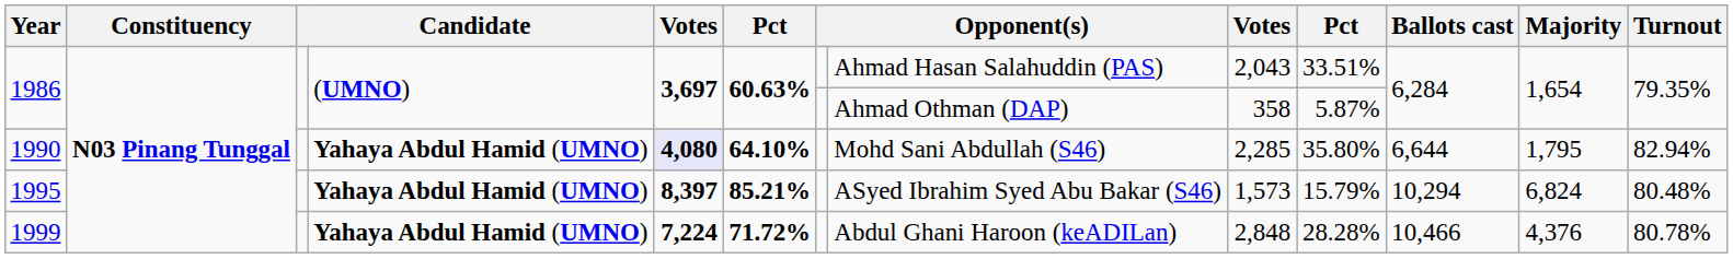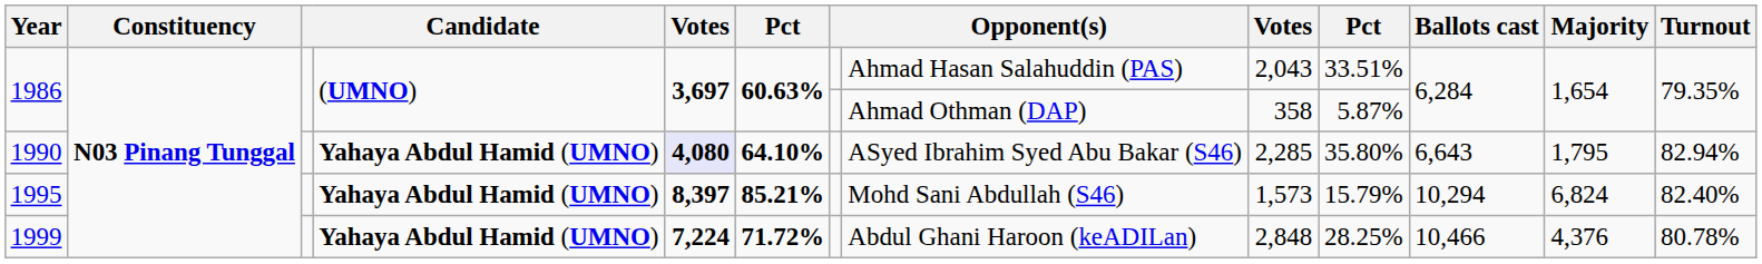1990 | column 8: Mohd Sani Abdullah (S46) -> ASyed Ibrahim Syed Abu Bakar (S46)
1990 | Ballots cast: 6,644 -> 6,643
1995 | column 8: ASyed Ibrahim Syed Abu Bakar (S46) -> Mohd Sani Abdullah (S46)
1995 | Turnout: 80.48% -> 82.40%
1999 | column 10: 28.28% -> 28.25%
